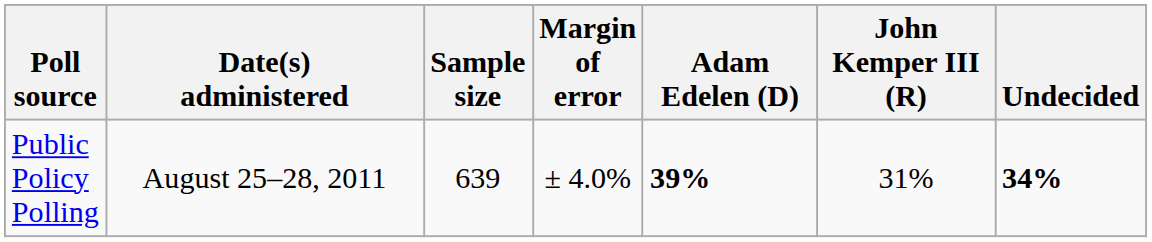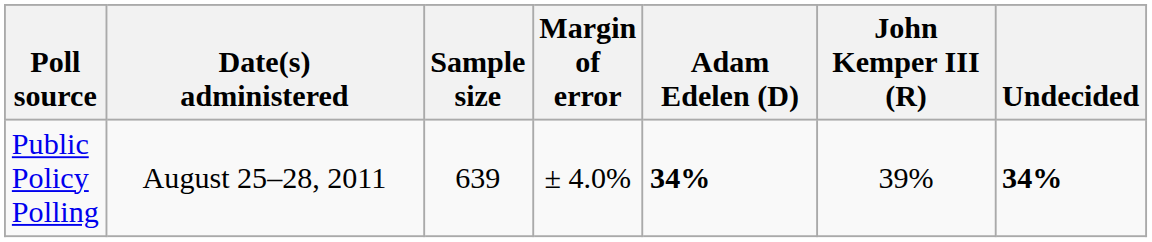Public Policy Polling | Adam Edelen (D): 39% -> 34%
Public Policy Polling | John Kemper III (R): 31% -> 39%
